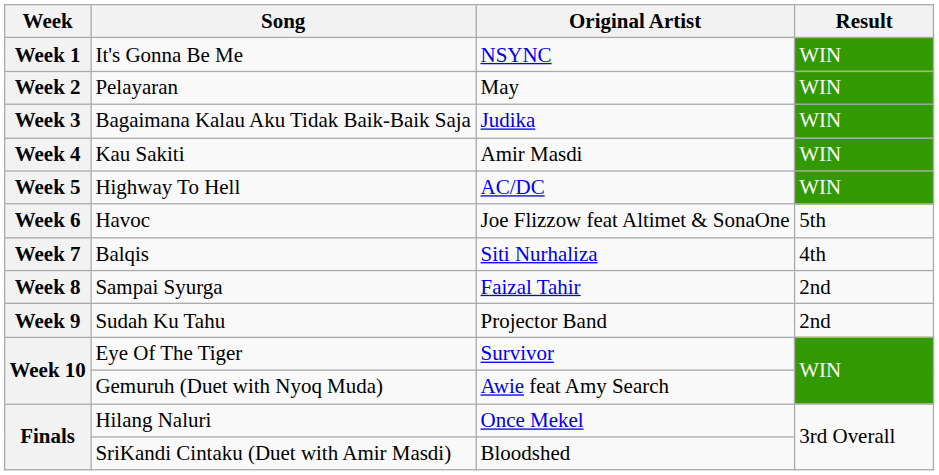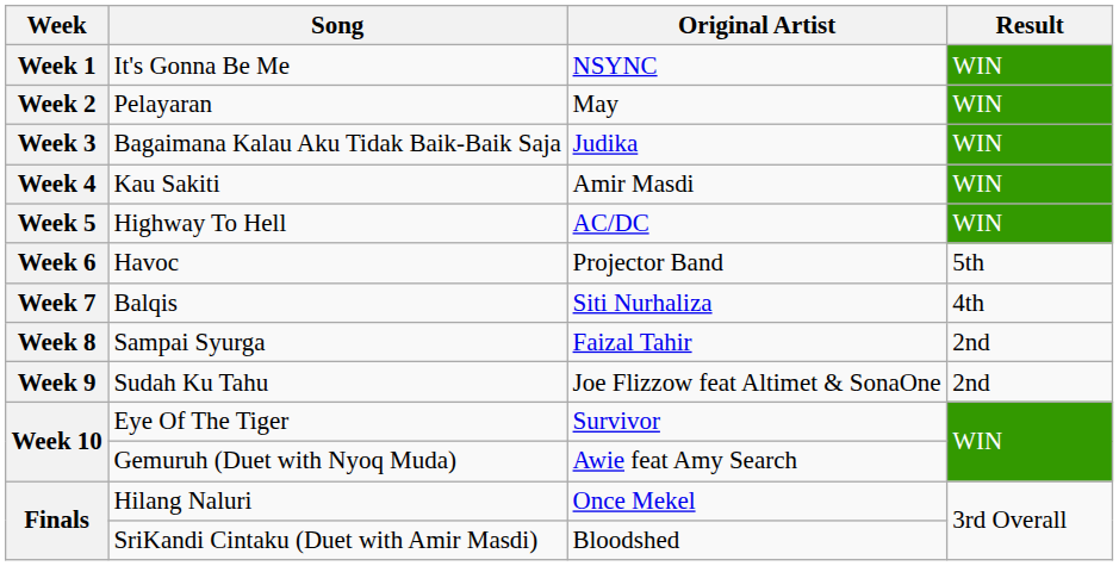Havoc | Original Artist: Joe Flizzow feat Altimet & SonaOne -> Projector Band
Sudah Ku Tahu | Original Artist: Projector Band -> Joe Flizzow feat Altimet & SonaOne
